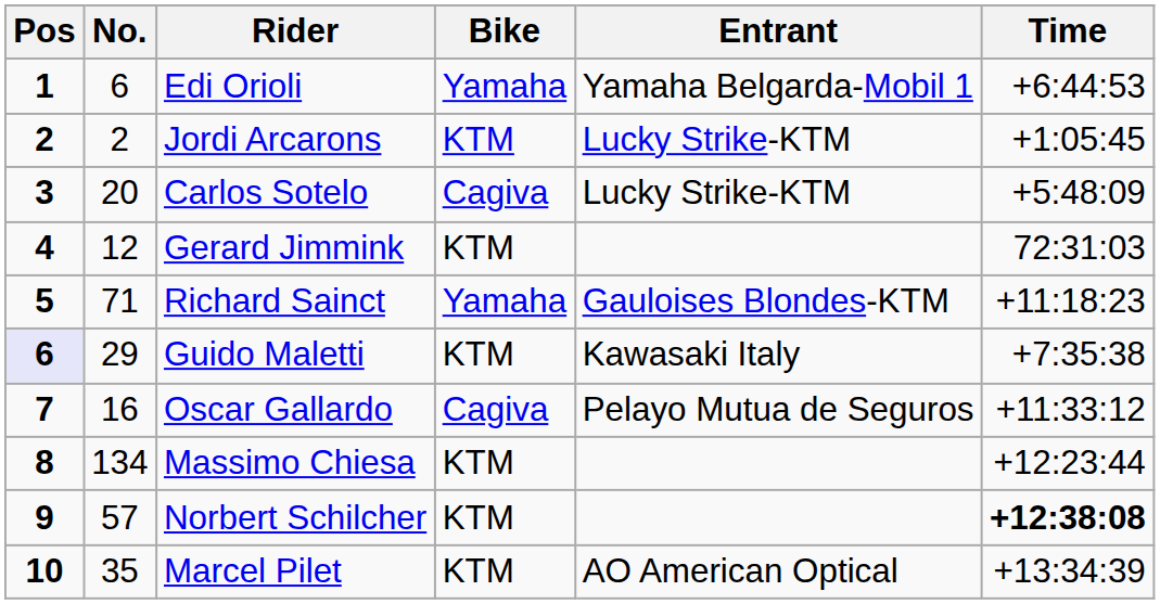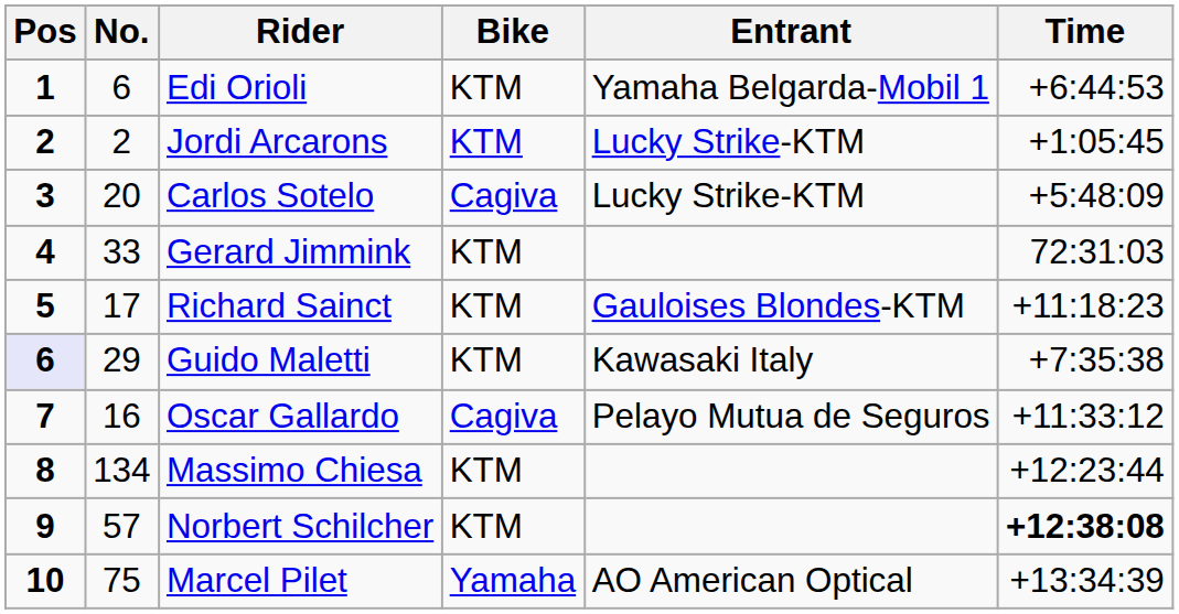Edi Orioli | Bike: Yamaha -> KTM
Gerard Jimmink | No.: 12 -> 33
Richard Sainct | No.: 71 -> 17
Richard Sainct | Bike: Yamaha -> KTM
Marcel Pilet | No.: 35 -> 75
Marcel Pilet | Bike: KTM -> Yamaha
